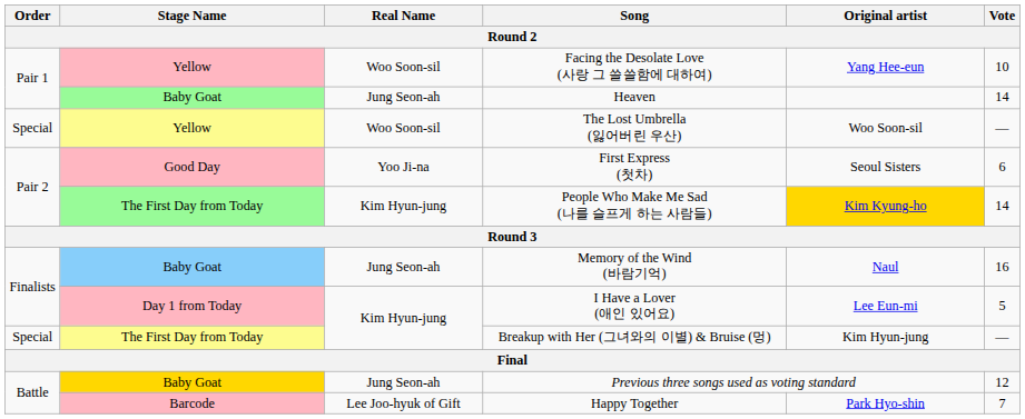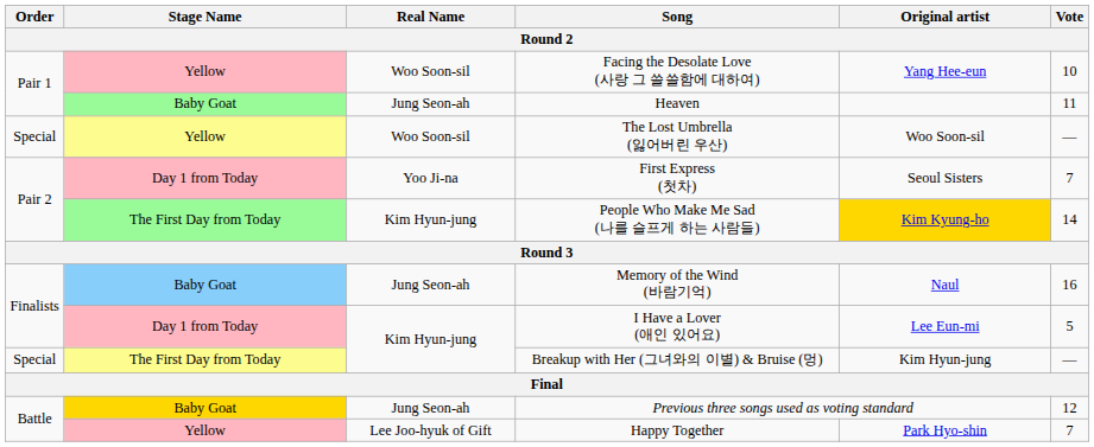Heaven | Vote: 14 -> 11
First Express (첫차) | Stage Name: Good Day -> Day 1 from Today
First Express (첫차) | Vote: 6 -> 7
Happy Together | Stage Name: Barcode -> Yellow
